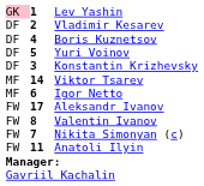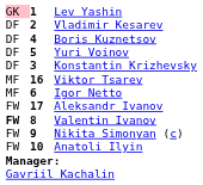Viktor Tsarev | column 2: 14 -> 16
Valentin Ivanov | column 1: normal -> bold
Nikita Simonyan (c) | column 2: 7 -> 9
Anatoli Ilyin | column 2: 11 -> 10
